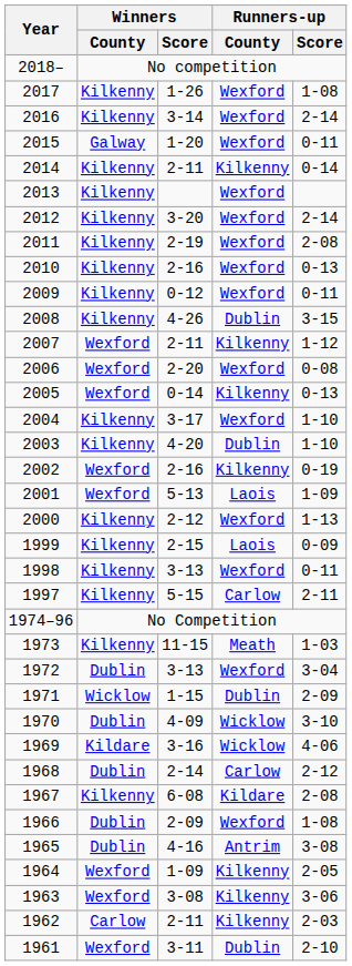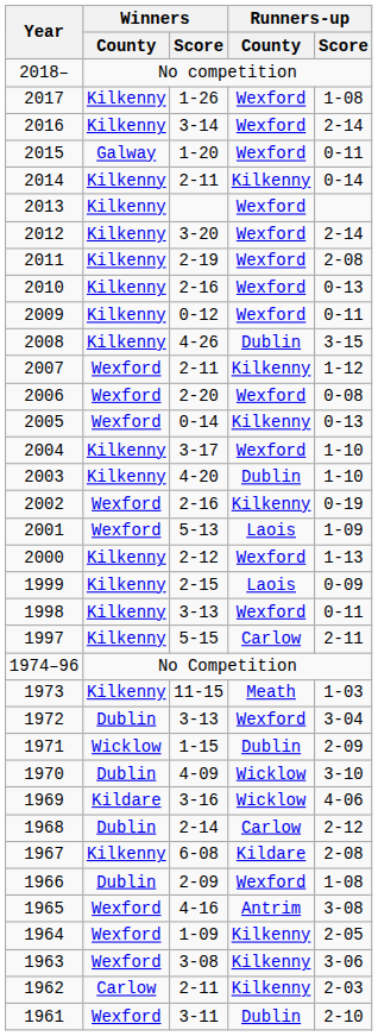1965 | Winners / County: Dublin -> Wexford
